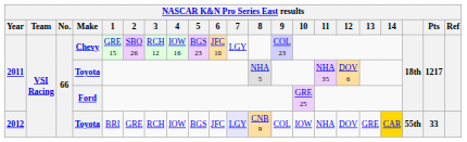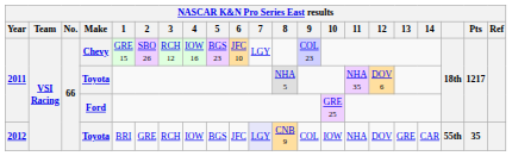2012 / Toyota | 14: gold background -> no background
2012 / Toyota | Pts: 33 -> 35
